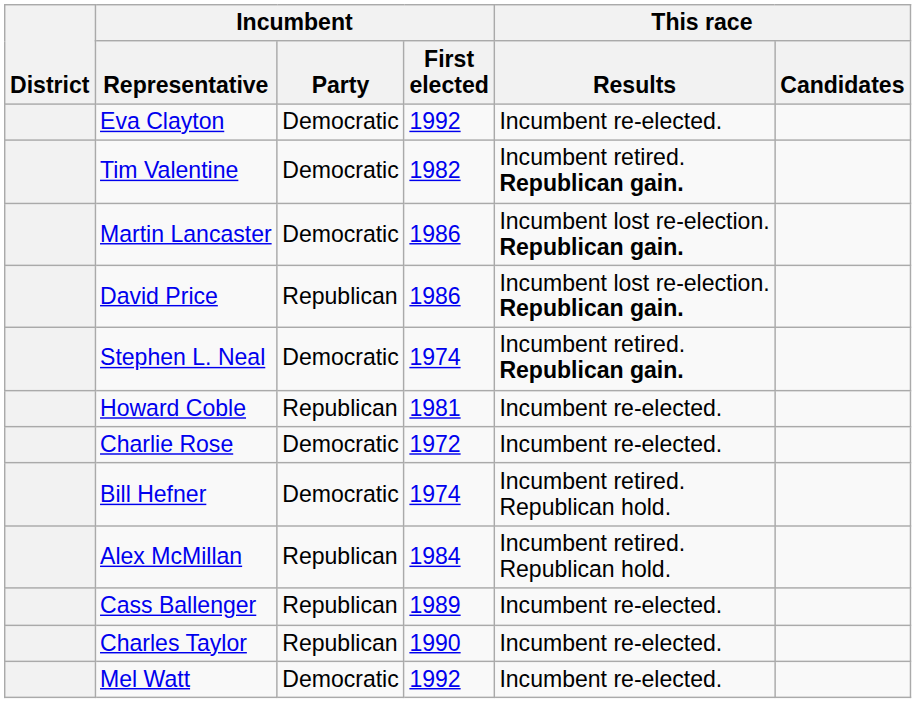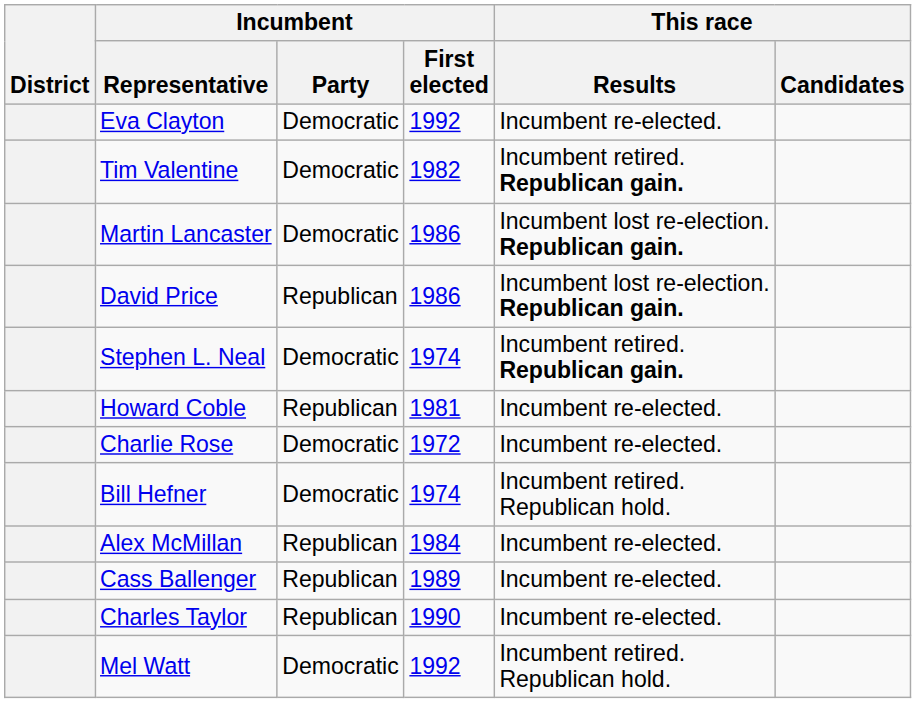Alex McMillan | This race / Results: Incumbent retired. Republican hold. -> Incumbent re-elected.
Mel Watt | This race / Results: Incumbent re-elected. -> Incumbent retired. Republican hold.
